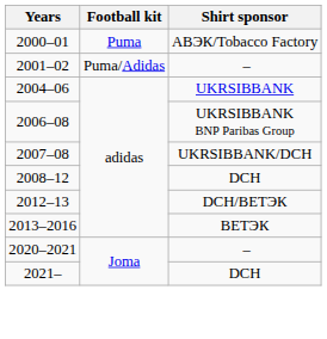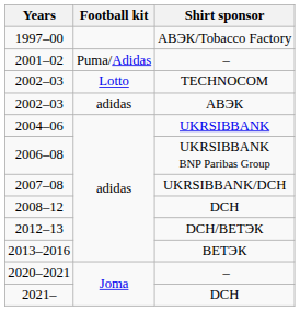+ row: 1997–00 | АВЭК/Tobacco Factory
- row: 2000–01 | Puma | АВЭК/Tobacco Factory
+ row: 2002–03 | Lotto | TECHNOCOM
+ row: 2002–03 | adidas | АВЭК
